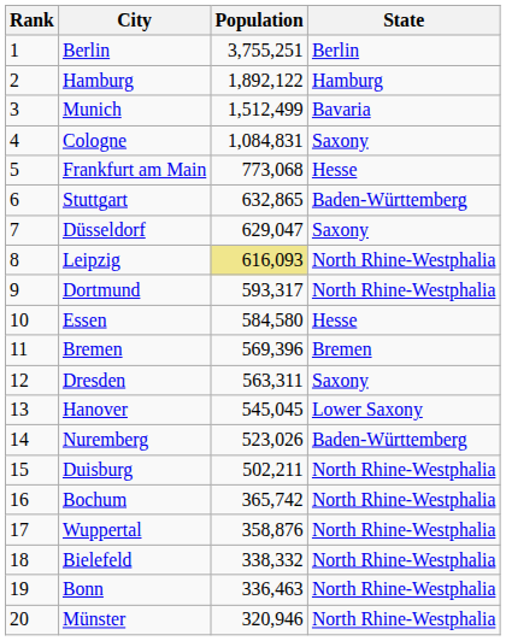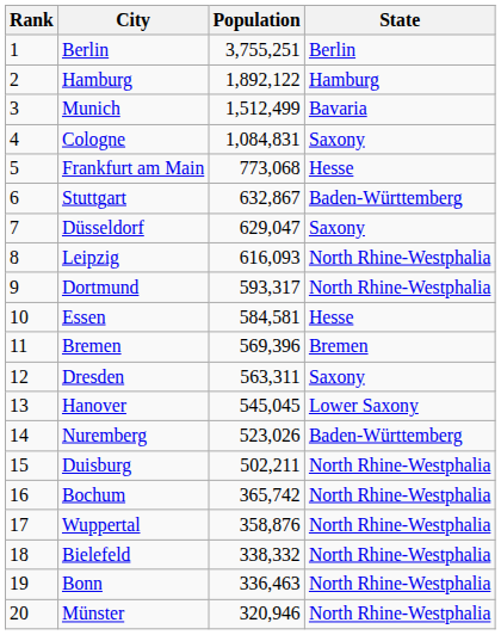Stuttgart | Population: 632,865 -> 632,867
Leipzig | Population: khaki background -> no background
Essen | Population: 584,580 -> 584,581
